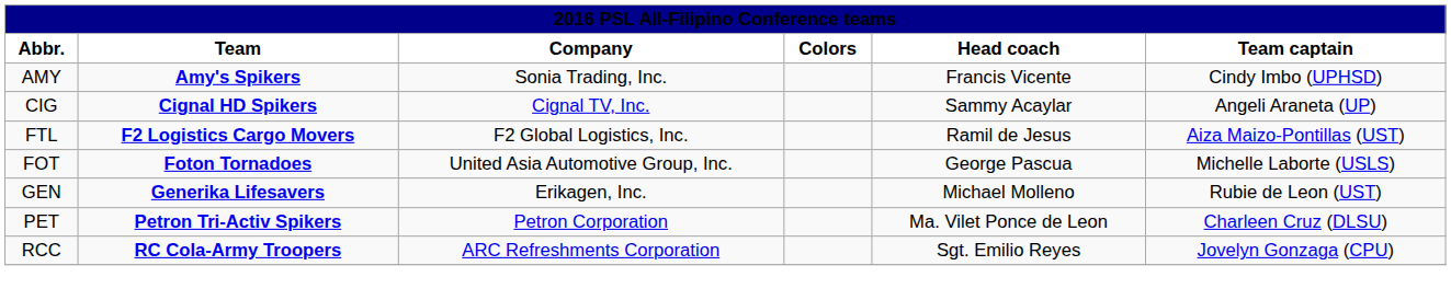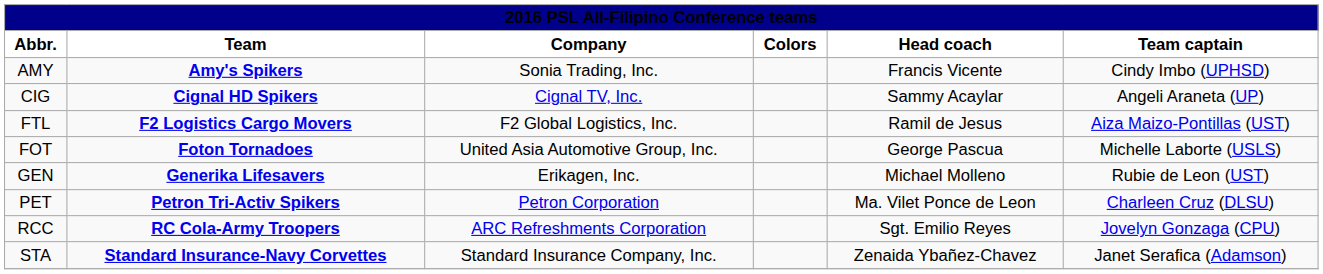+ row: STA | Standard Insurance-Navy Corvettes | Standard Insurance Company, Inc. | Zenaida Ybañez-Chavez | Janet Serafica (Adamson)
